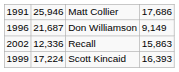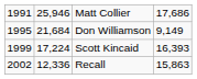Don Williamson | column 1: 1996 -> 1995
Don Williamson | column 2: 21,687 -> 21,684
rows swapped: Scott Kincaid <-> Recall
